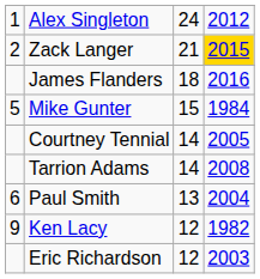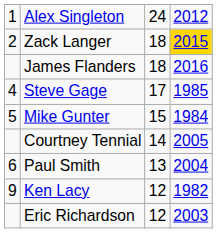Zack Langer | column 3: 21 -> 18
+ row: 4 | Steve Gage | 17 | 1985
- row: Tarrion Adams | 14 | 2008
